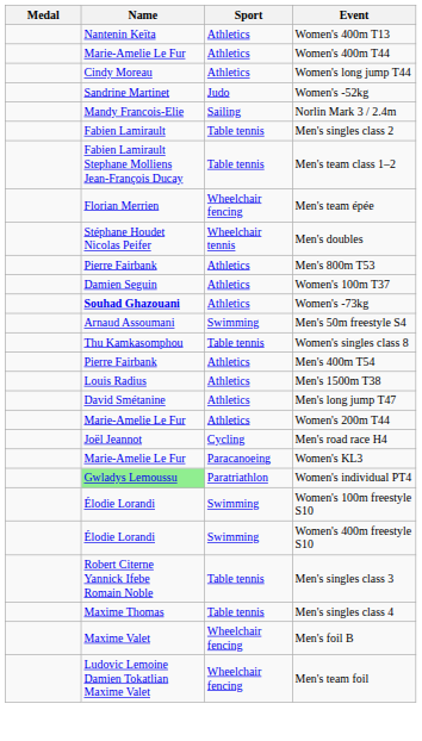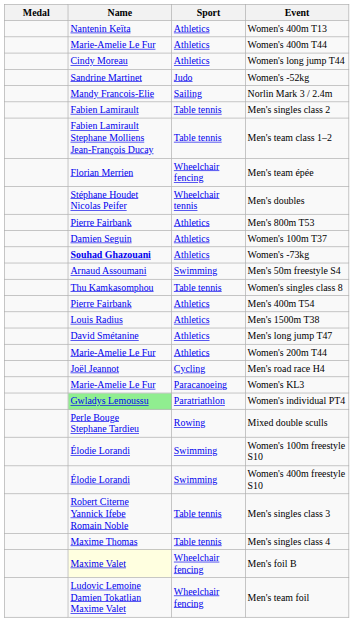+ row: Perle Bouge Stephane Tardieu | Rowing | Mixed double sculls
Men's foil B | Name: no background -> lightyellow background
